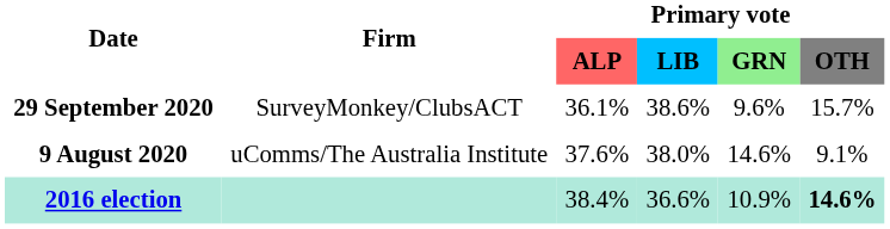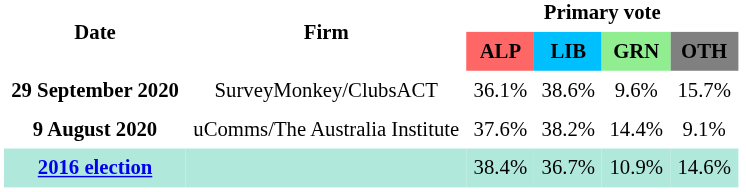9 August 2020 | Primary vote / LIB: 38.0% -> 38.2%
9 August 2020 | Primary vote / GRN: 14.6% -> 14.4%
2016 election | Primary vote / LIB: 36.6% -> 36.7%
2016 election | Primary vote / OTH: bold -> normal
